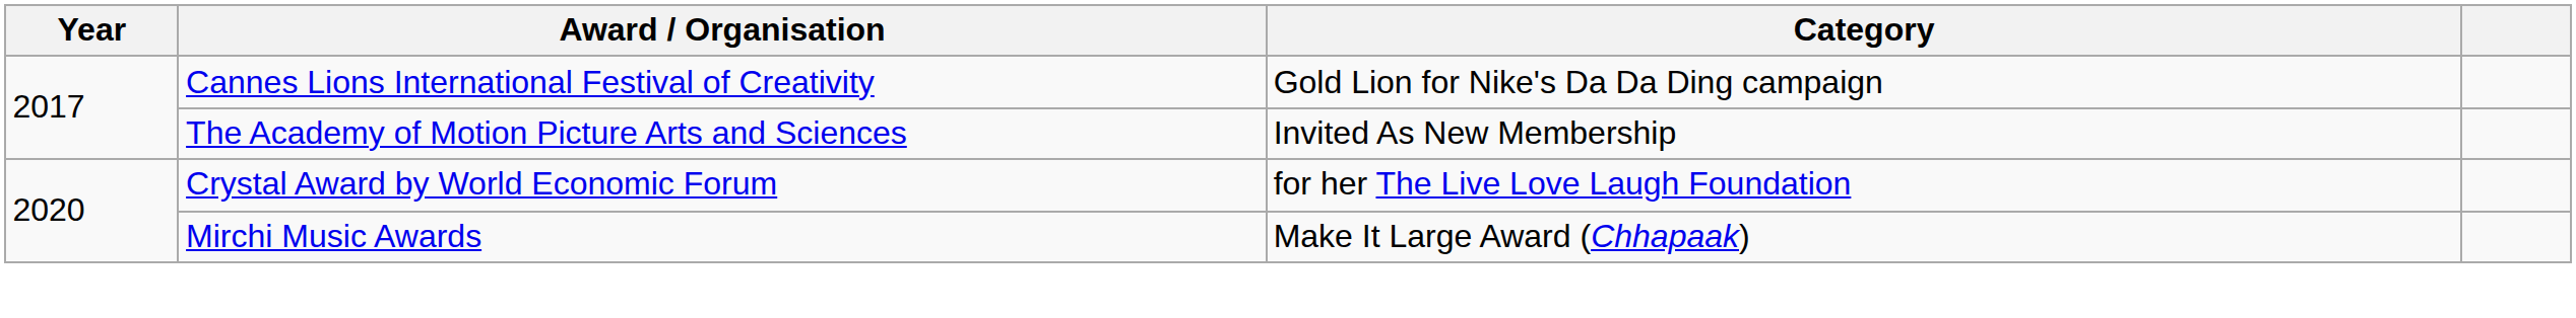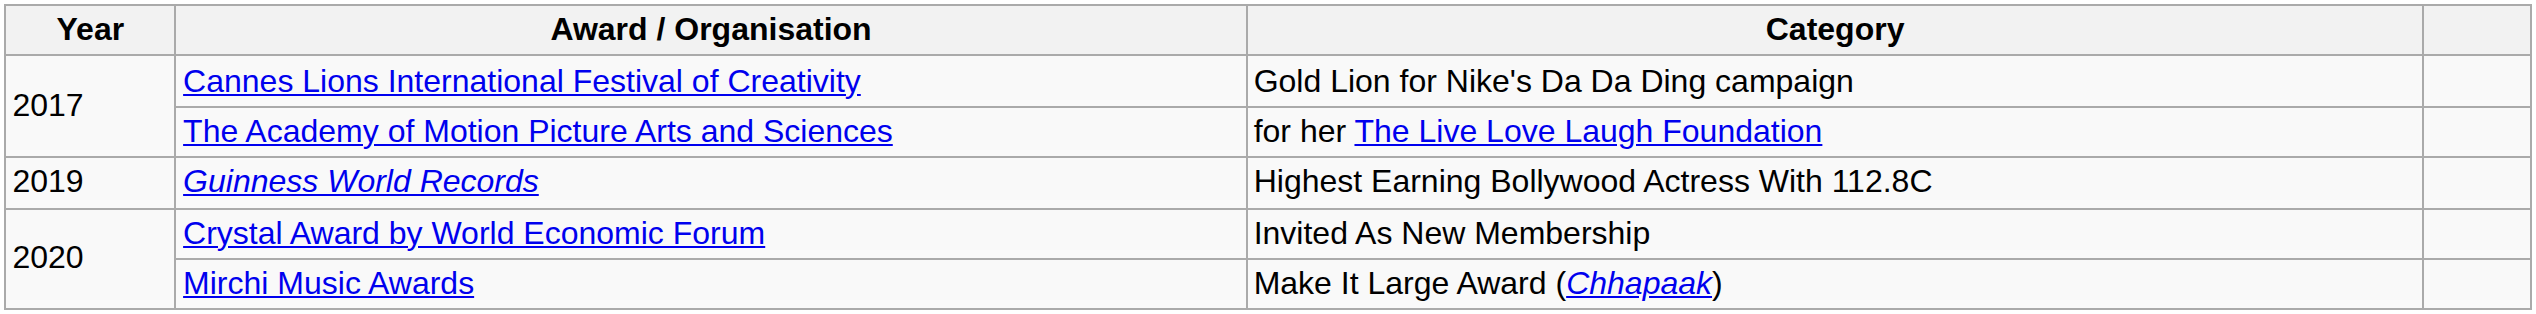The Academy of Motion Picture Arts and Sciences | Category: Invited As New Membership -> for her The Live Love Laugh Foundation
+ row: 2019 | Guinness World Records | Highest Earning Bollywood Actress With 112.8C
Crystal Award by World Economic Forum | Category: for her The Live Love Laugh Foundation -> Invited As New Membership
